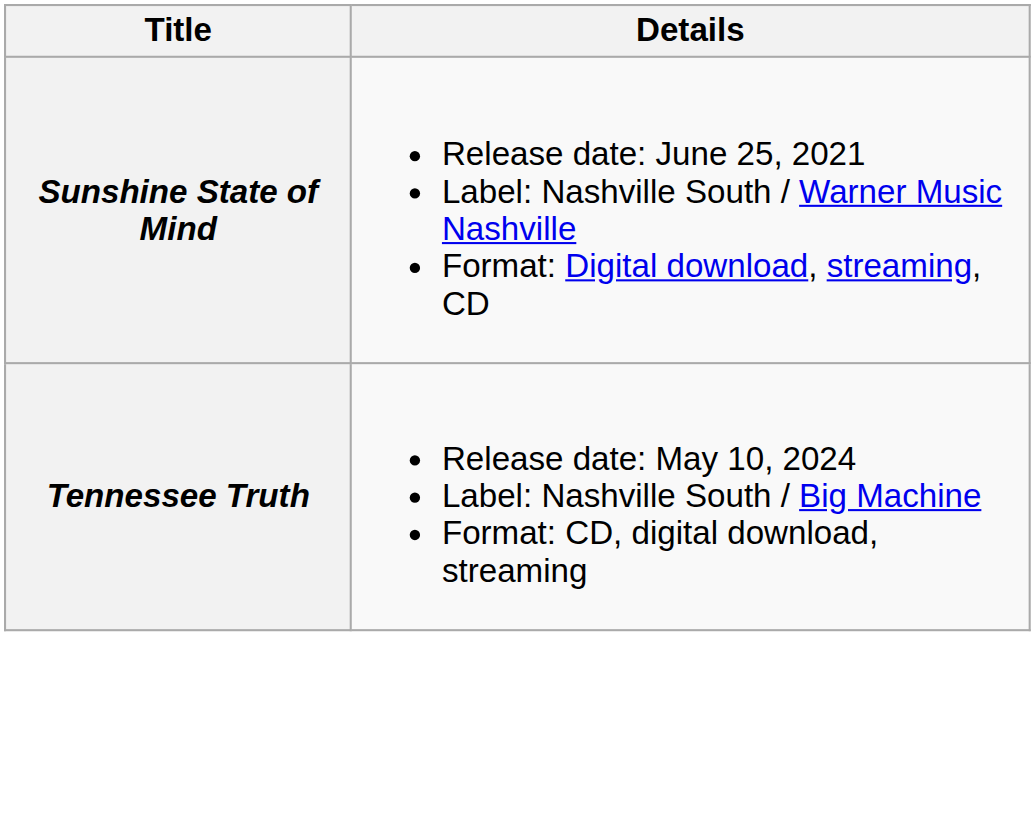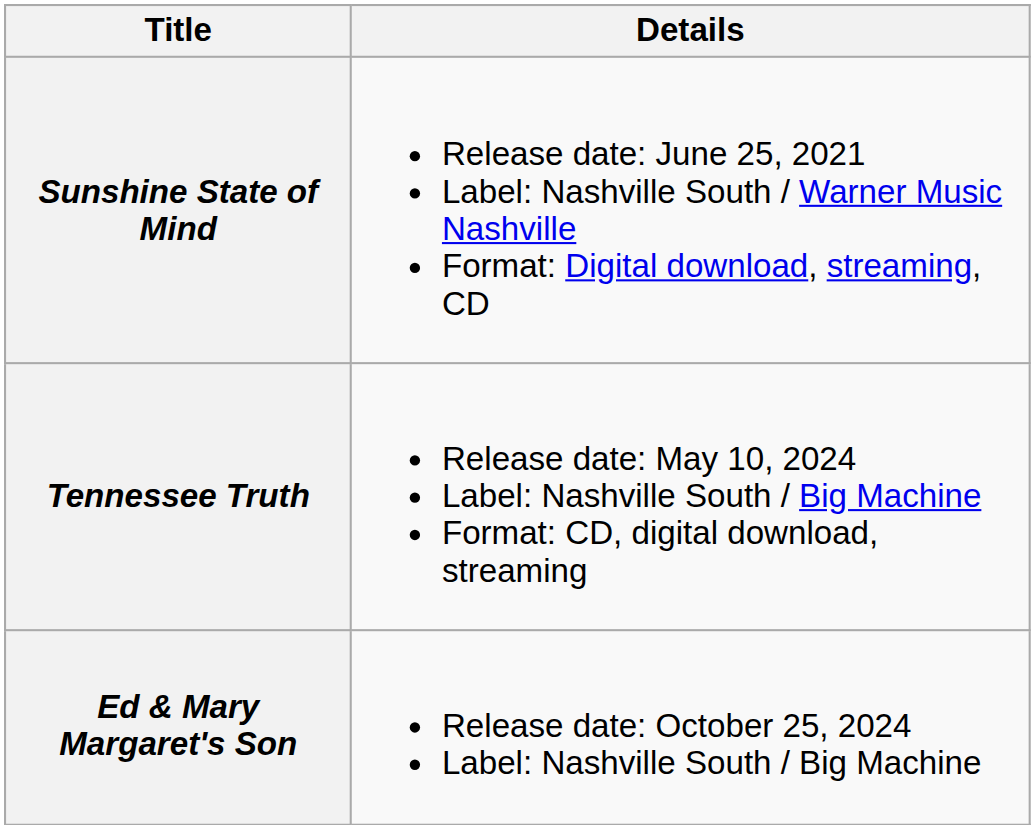+ row: Ed & Mary Margaret's Son | Release date: October 25, 2024 Label: Nashville South / Big Machine
